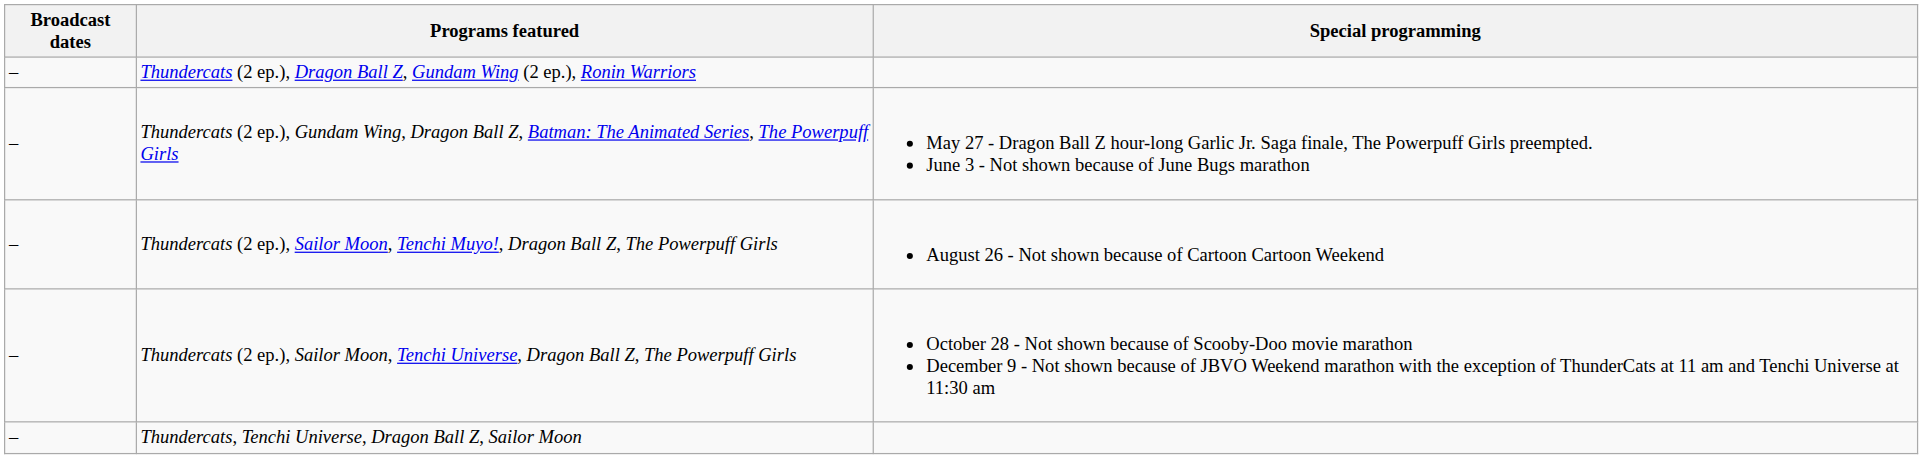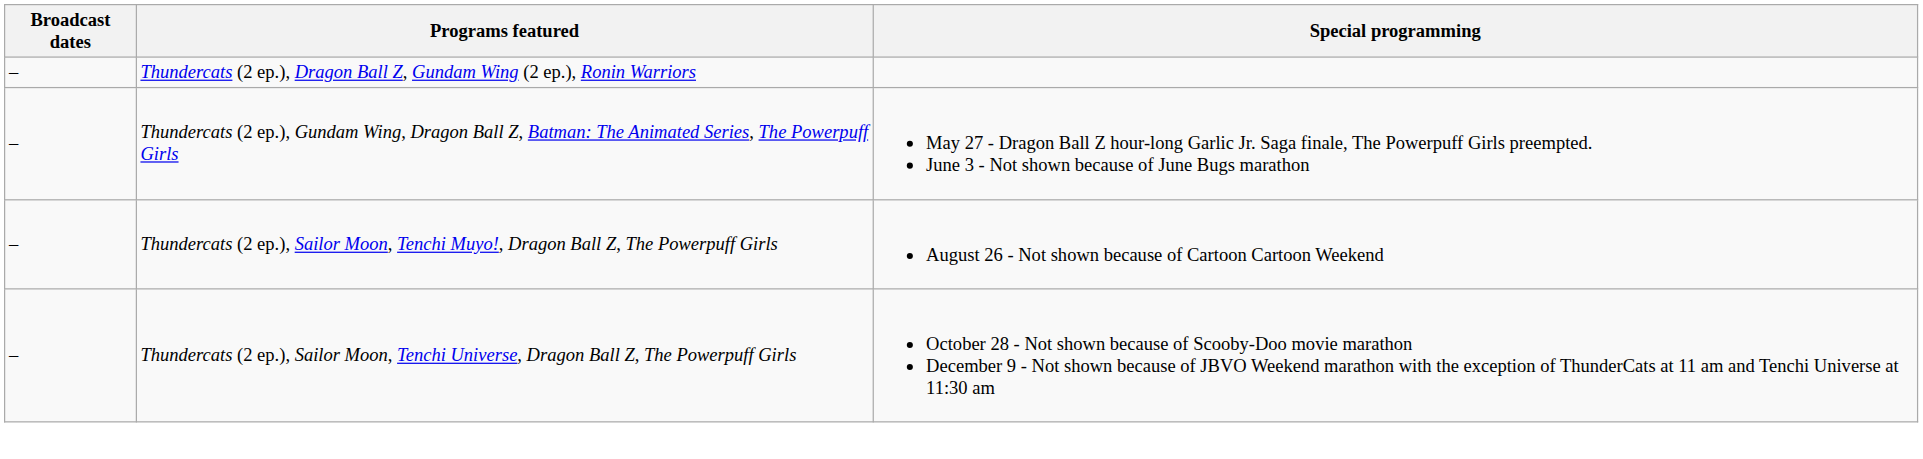- row: – | Thundercats, Tenchi Universe, Dragon Ball Z, Sailor Moon
